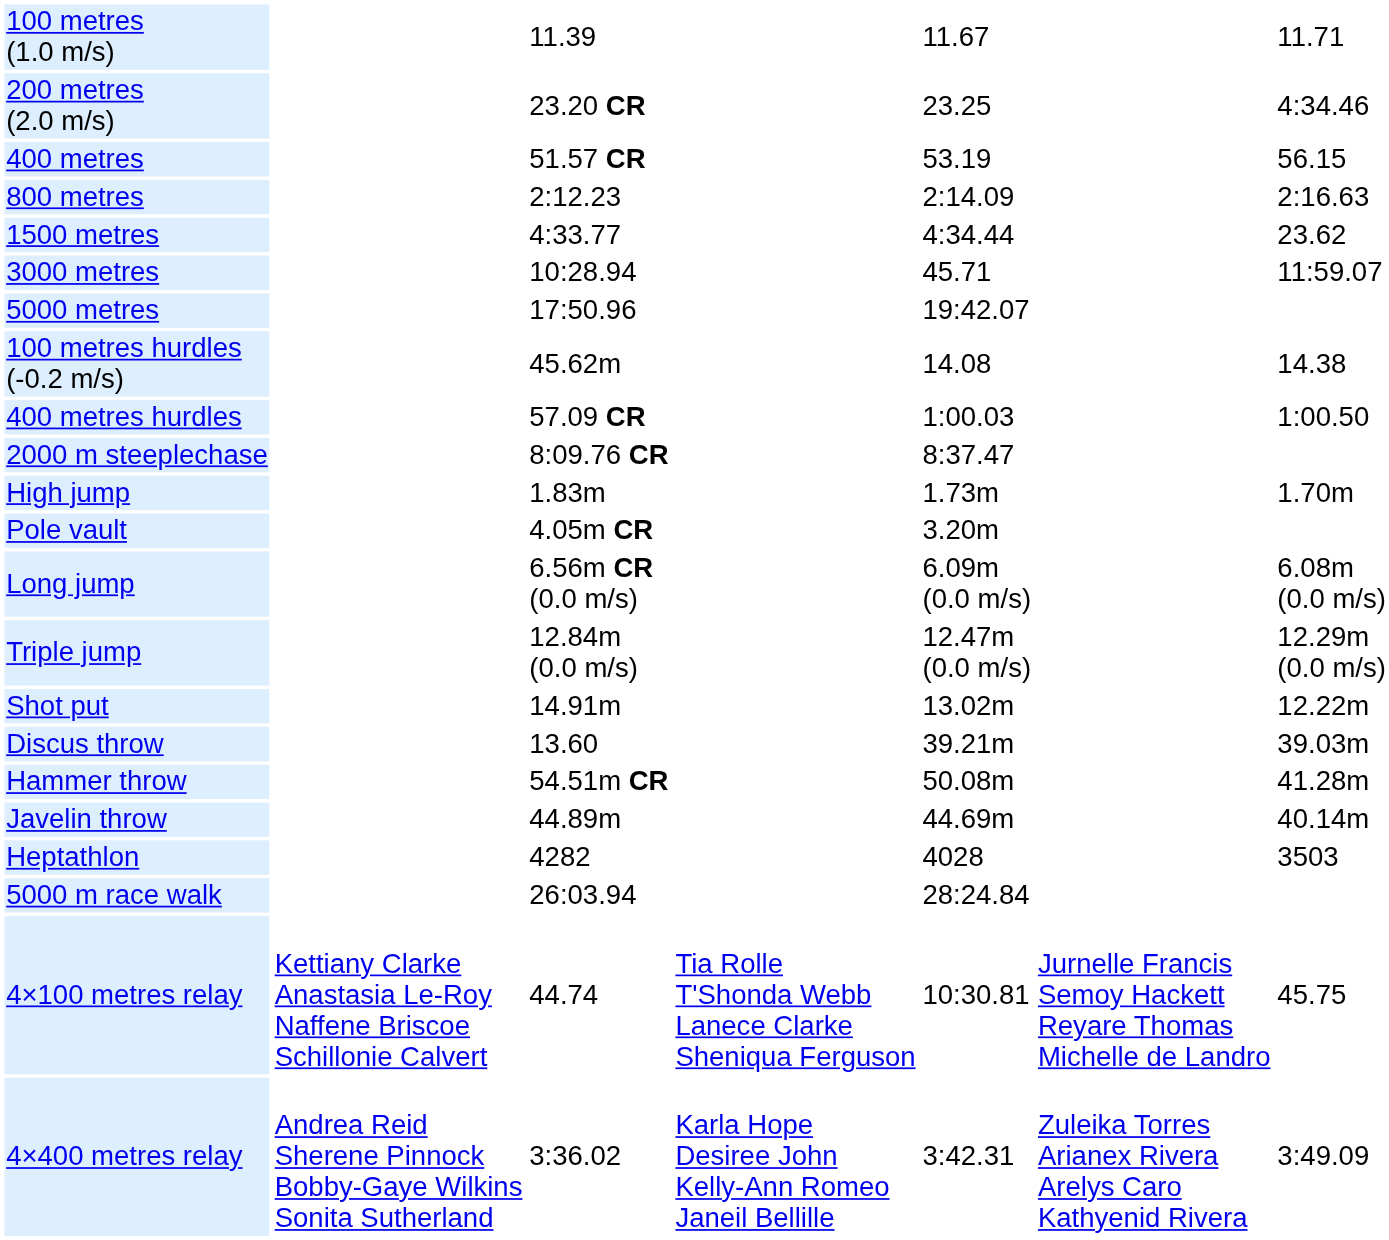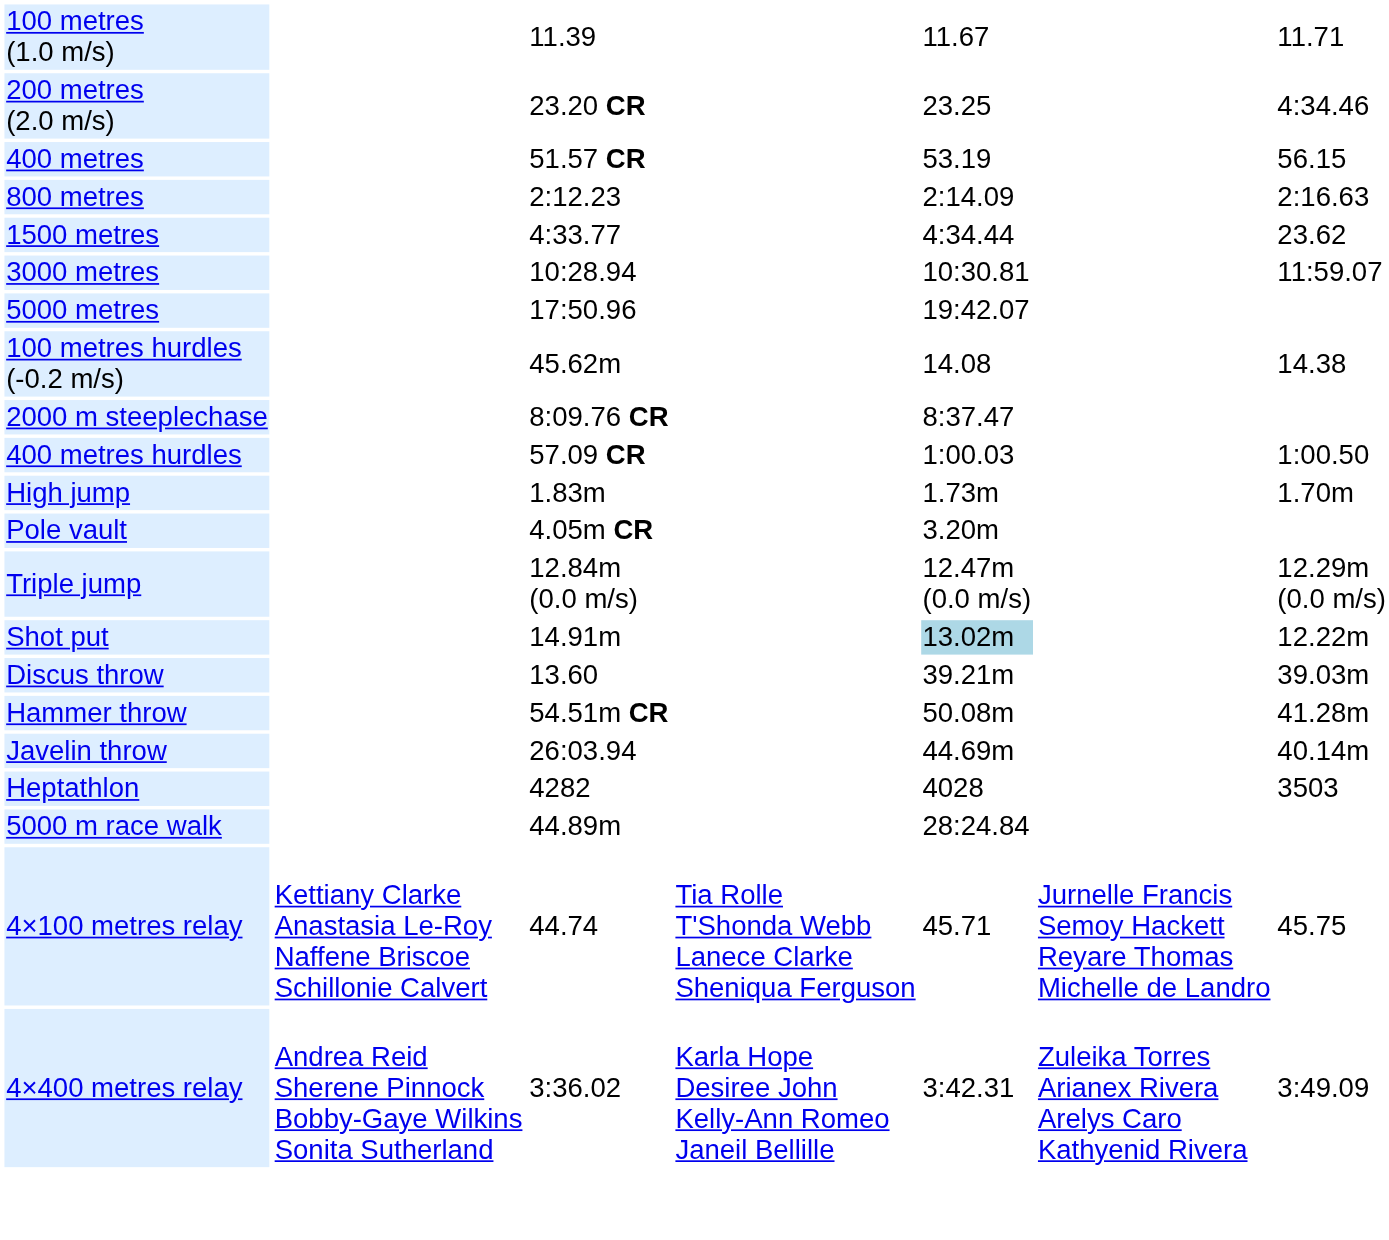3000 metres | column 5: 45.71 -> 10:30.81
rows swapped: 400 metres hurdles <-> 2000 m steeplechase
- row: Long jump | 6.56m CR (0.0 m/s) | 6.09m (0.0 m/s) | 6.08m (0.0 m/s)
Shot put | column 5: no background -> lightblue background
Javelin throw | column 3: 44.89m -> 26:03.94
5000 m race walk | column 3: 26:03.94 -> 44.89m
4×100 metres relay | column 5: 10:30.81 -> 45.71
